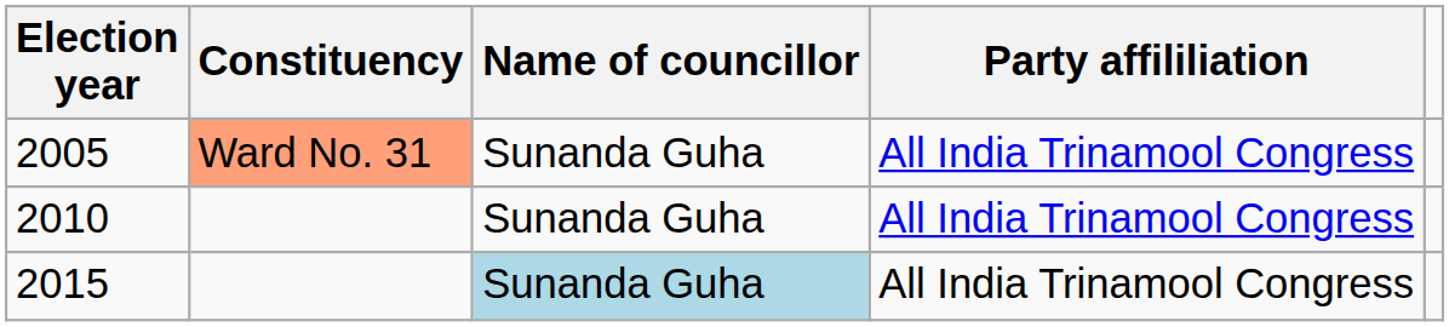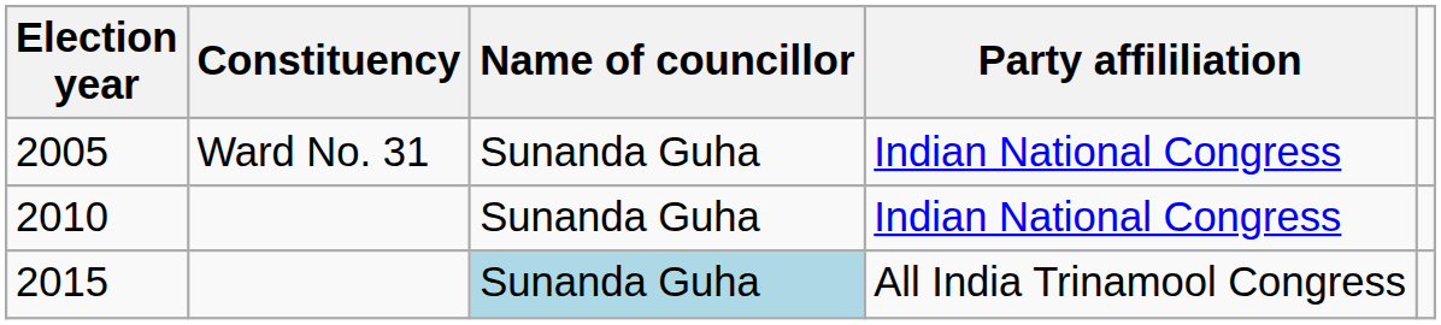2005 | Constituency: lightsalmon background -> no background
2005 | Party affililiation: All India Trinamool Congress -> Indian National Congress
2010 | Party affililiation: All India Trinamool Congress -> Indian National Congress
